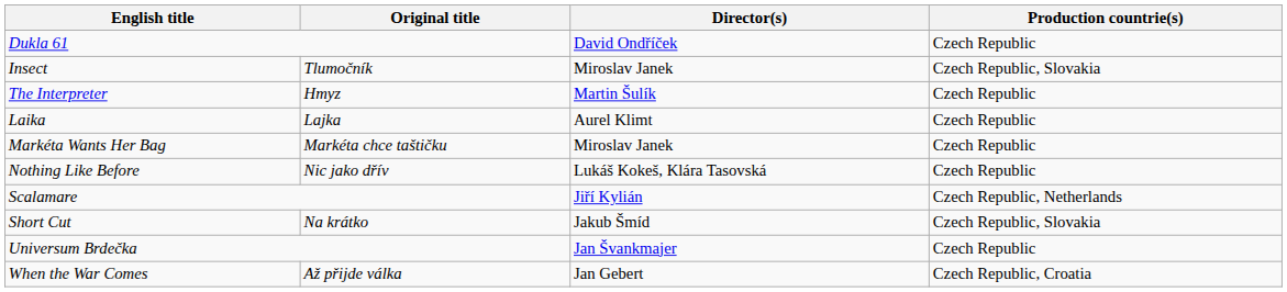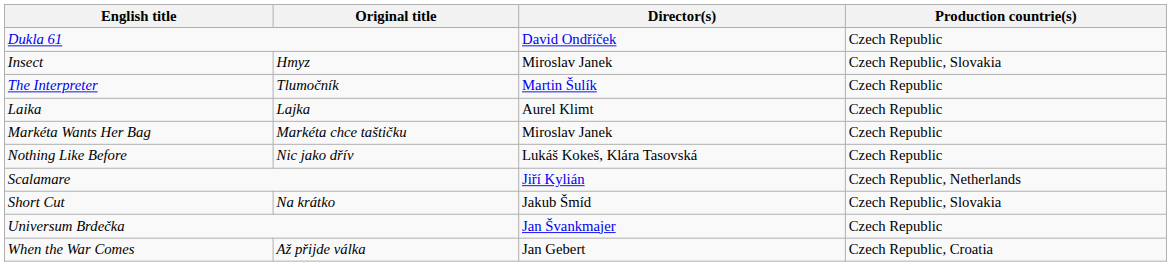Insect | Original title: Tlumočník -> Hmyz
The Interpreter | Original title: Hmyz -> Tlumočník
